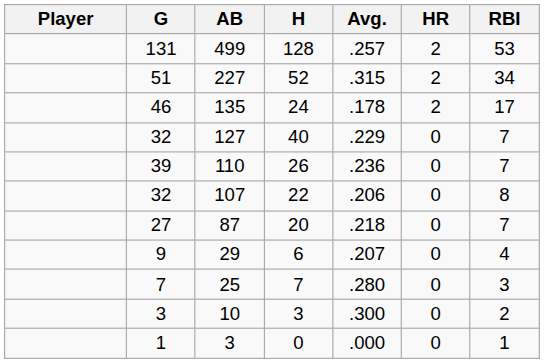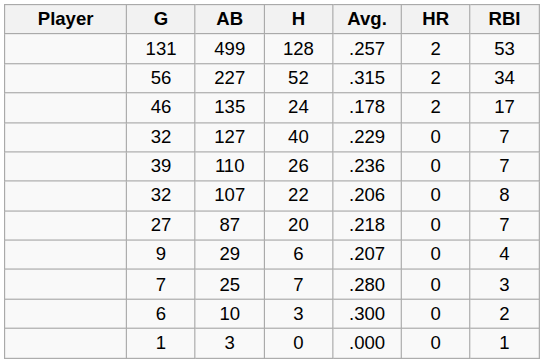227 | G: 51 -> 56
10 | G: 3 -> 6
